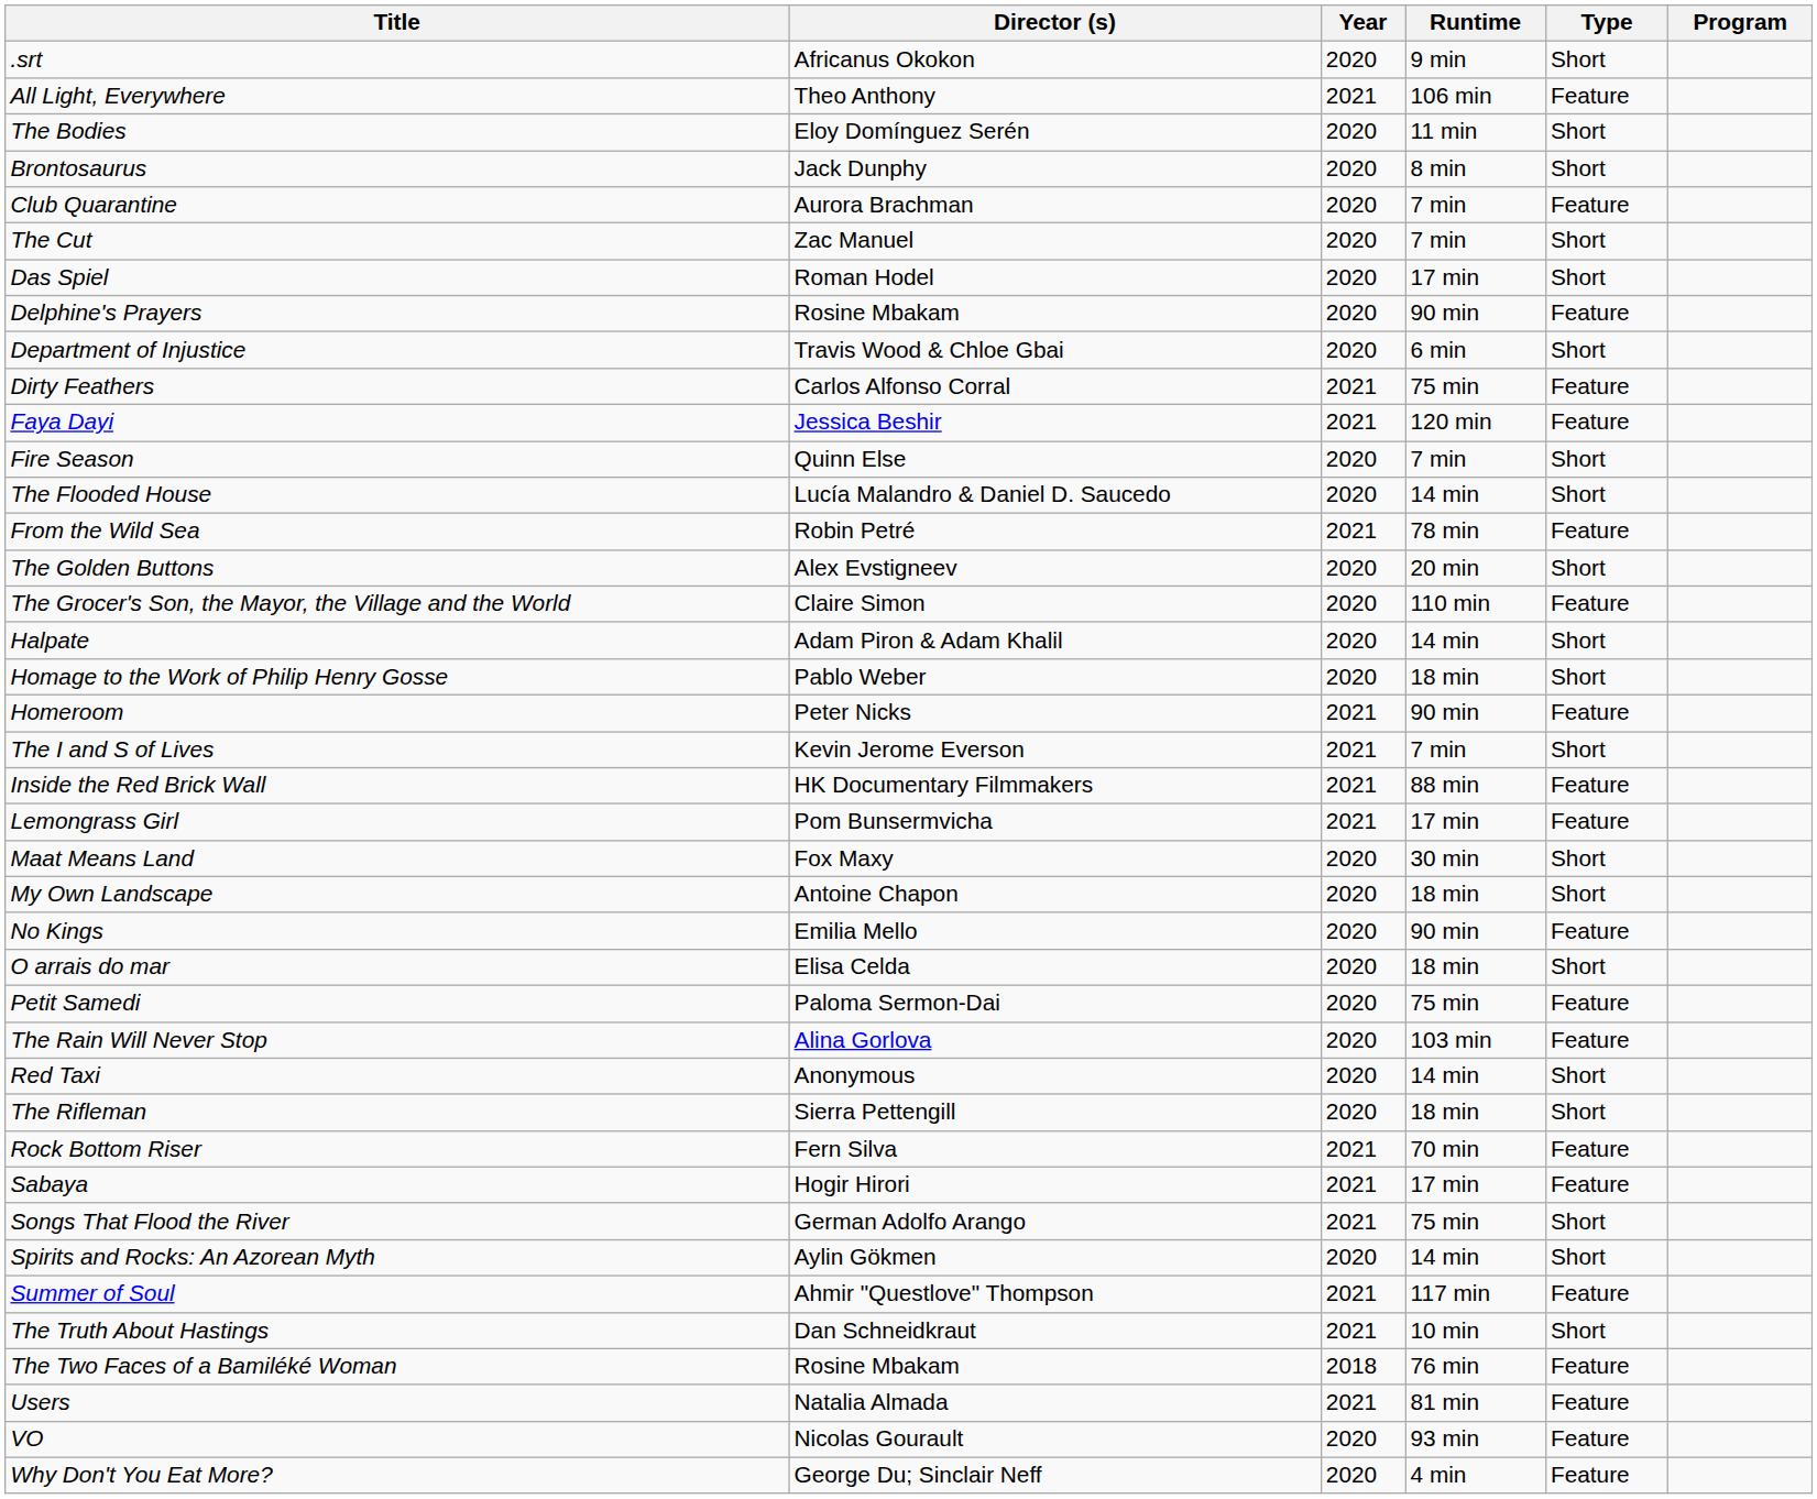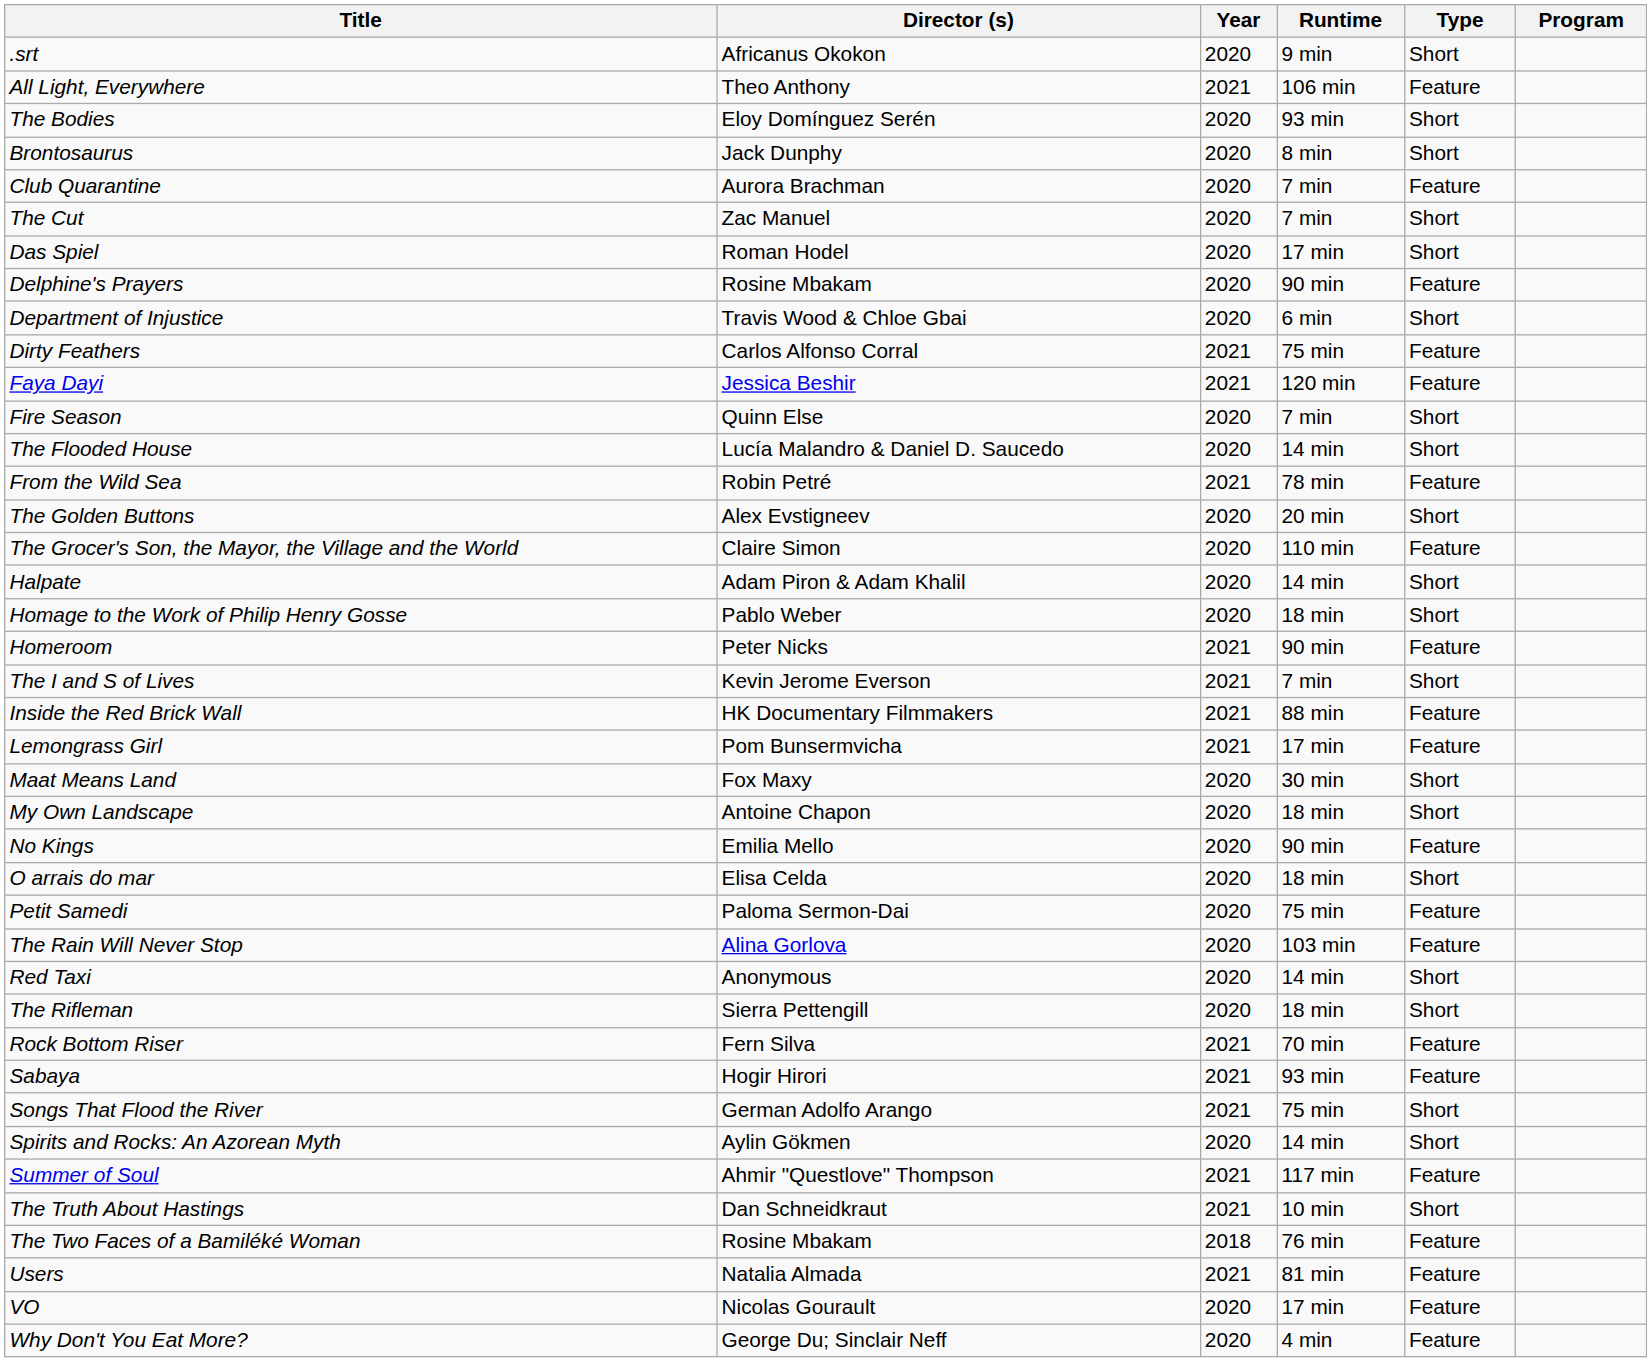The Bodies | Runtime: 11 min -> 93 min
Sabaya | Runtime: 17 min -> 93 min
VO | Runtime: 93 min -> 17 min
